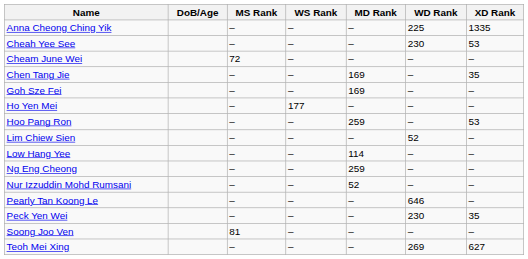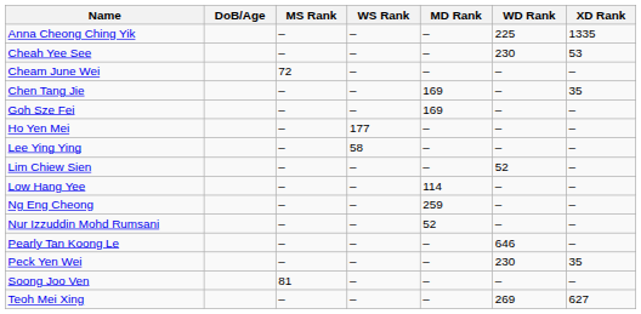- row: Hoo Pang Ron | – | – | 259 | – | 53
+ row: Lee Ying Ying | – | 58 | – | – | –
